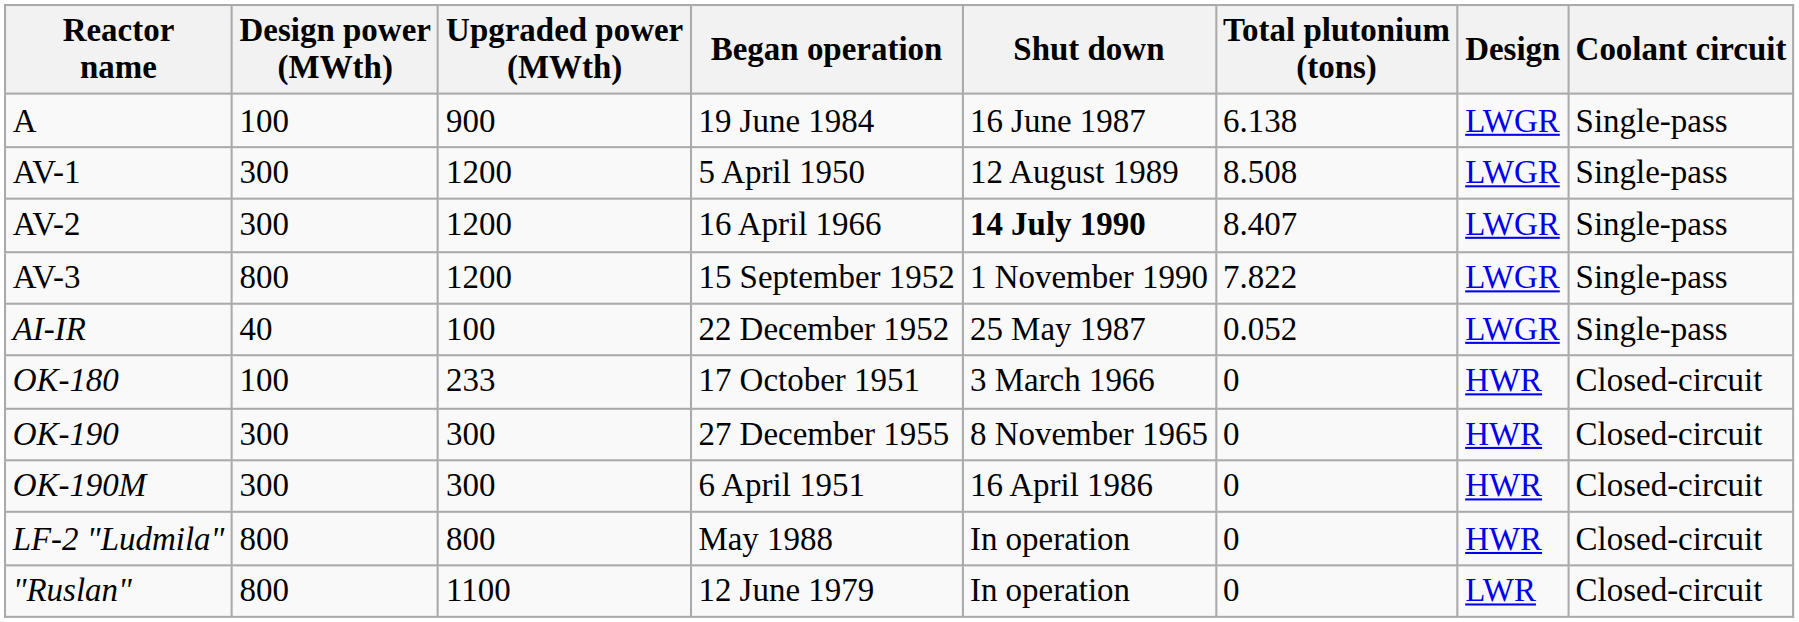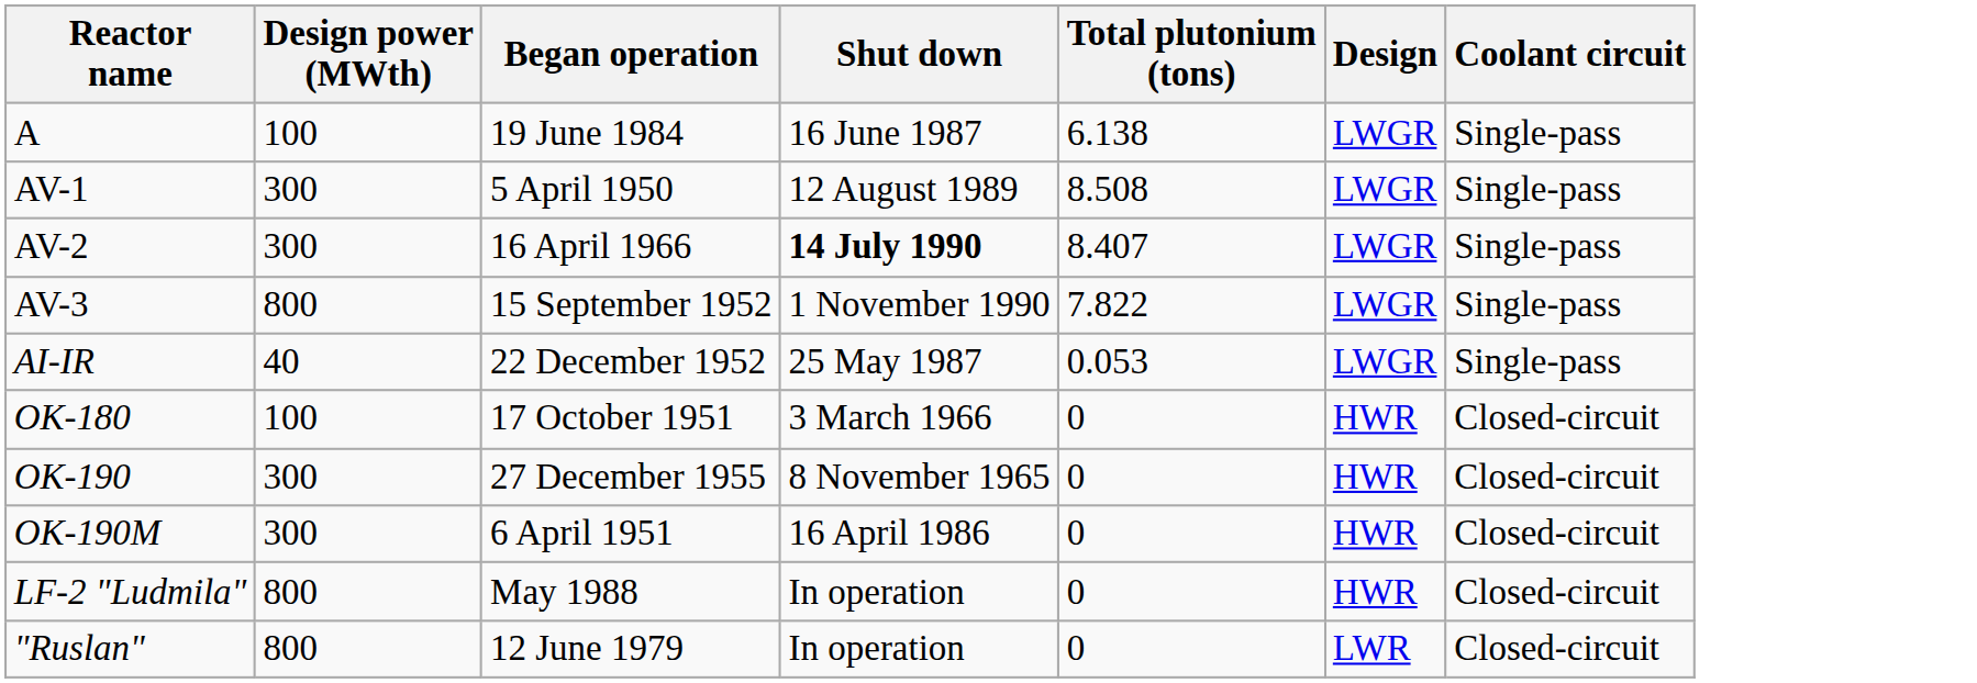- column: Upgraded power (MWth) | 900 | 1200 | 1200 | 1200 | 100 | 233 | 300 | 300 | 800 | 1100
AI-IR | Total plutonium (tons): 0.052 -> 0.053
